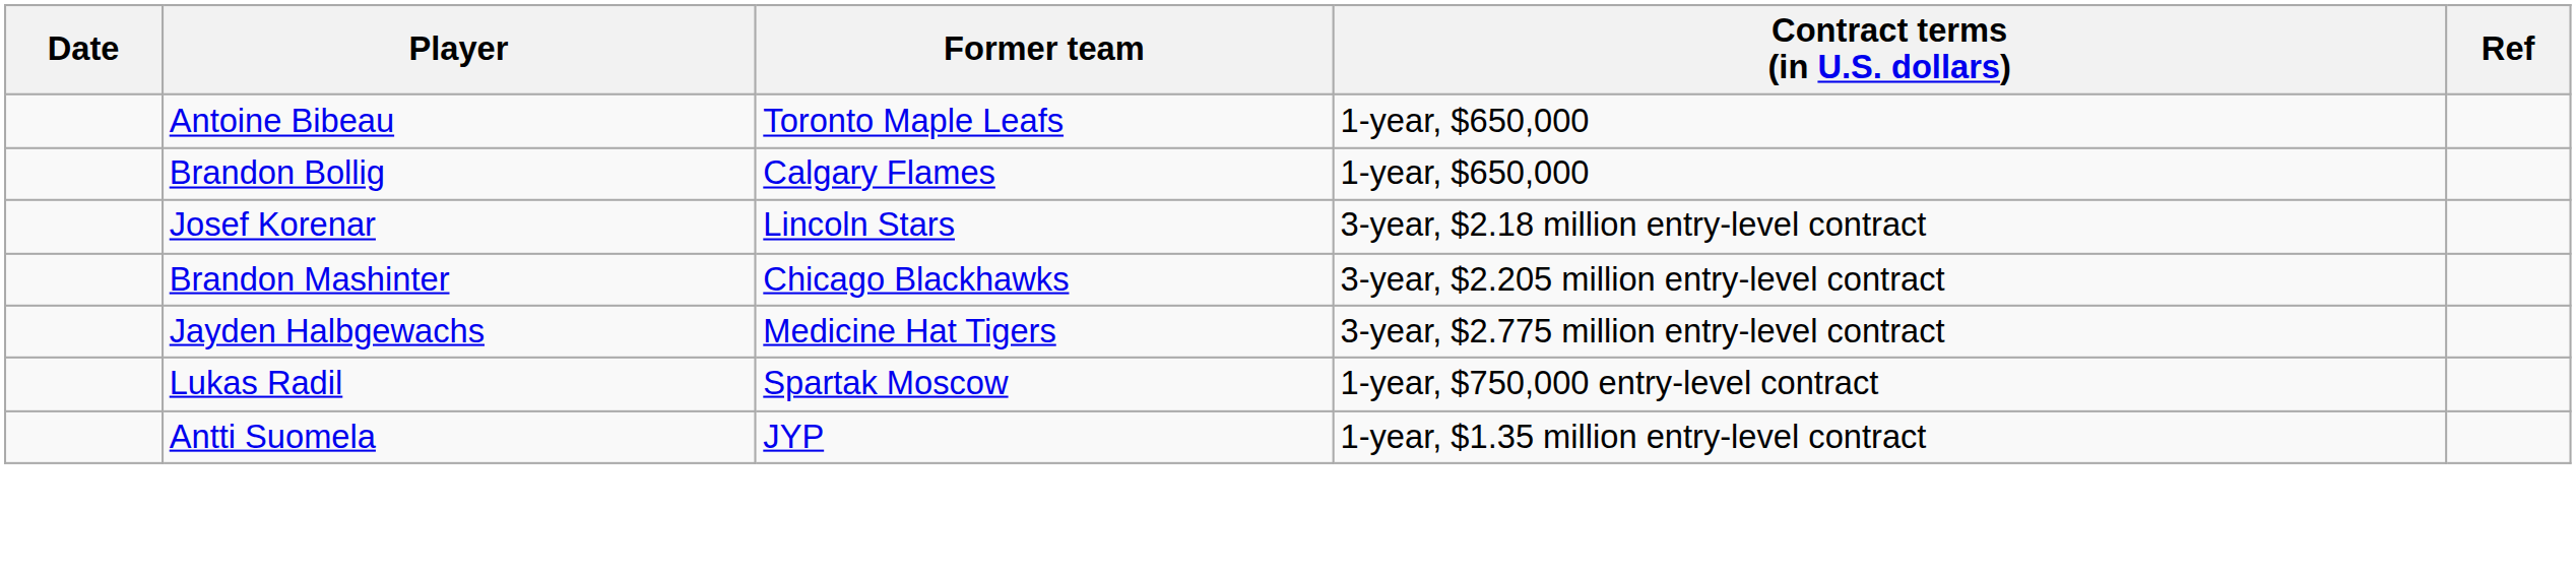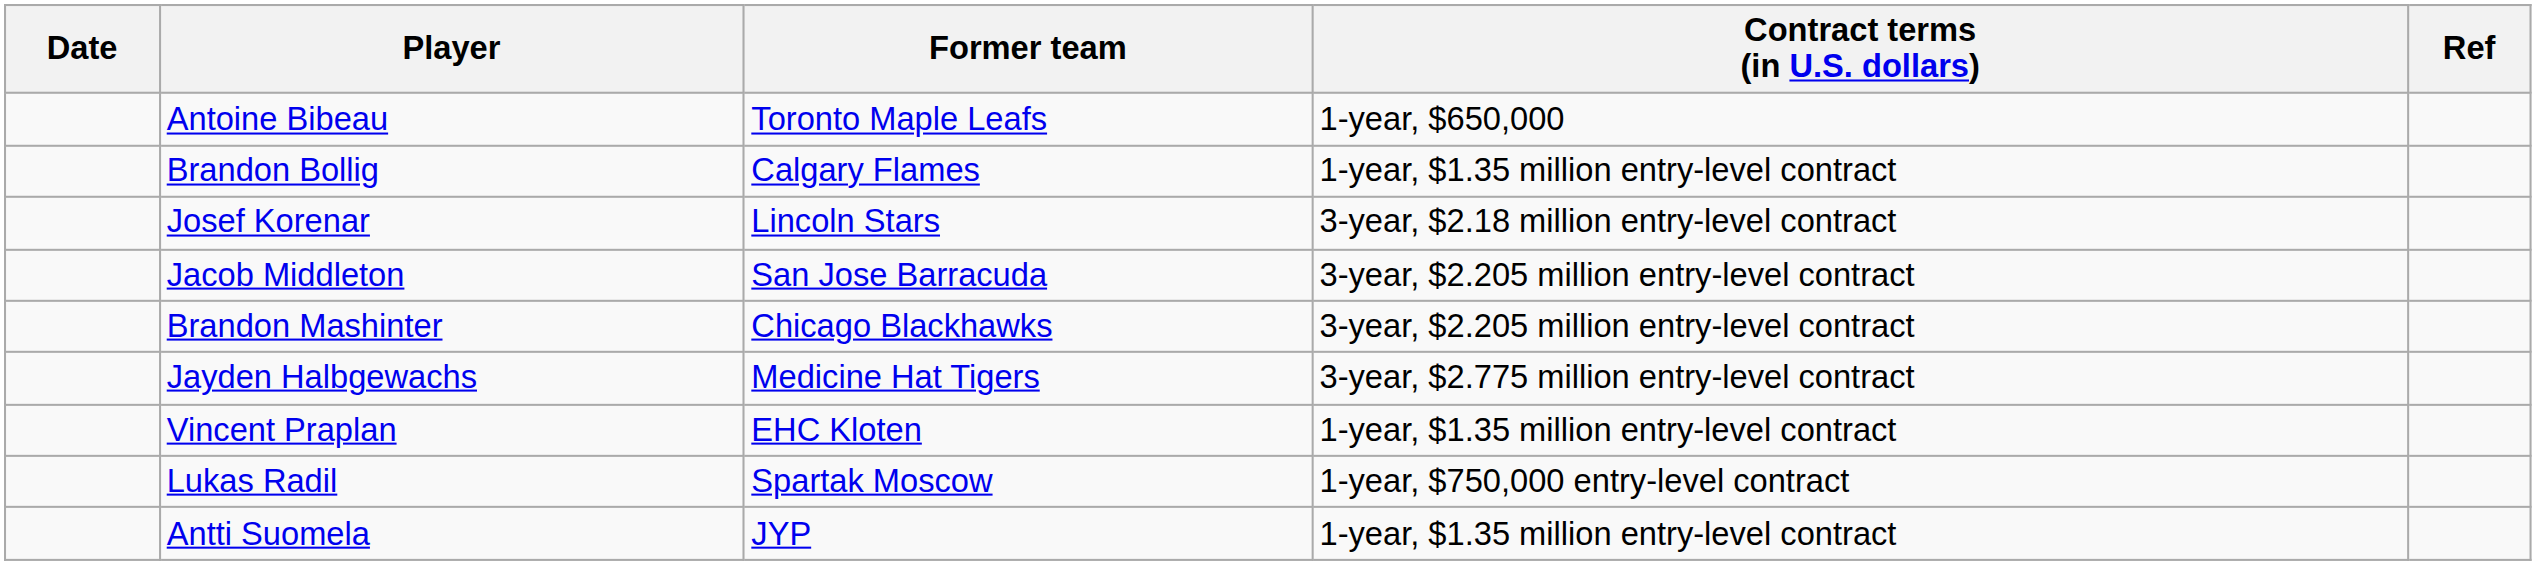Brandon Bollig | Contract terms (in U.S. dollars): 1-year, $650,000 -> 1-year, $1.35 million entry-level contract
+ row: Jacob Middleton | San Jose Barracuda | 3-year, $2.205 million entry-level contract
+ row: Vincent Praplan | EHC Kloten | 1-year, $1.35 million entry-level contract
